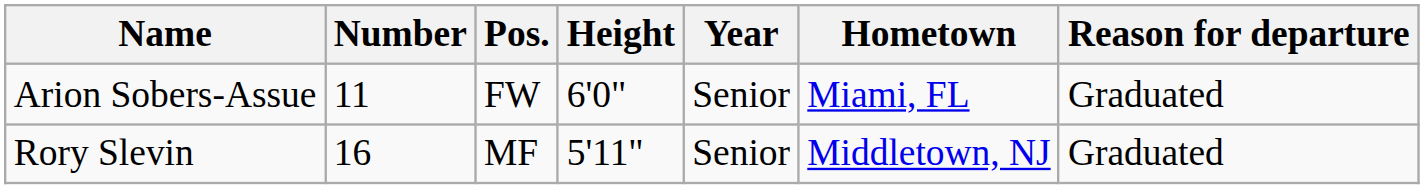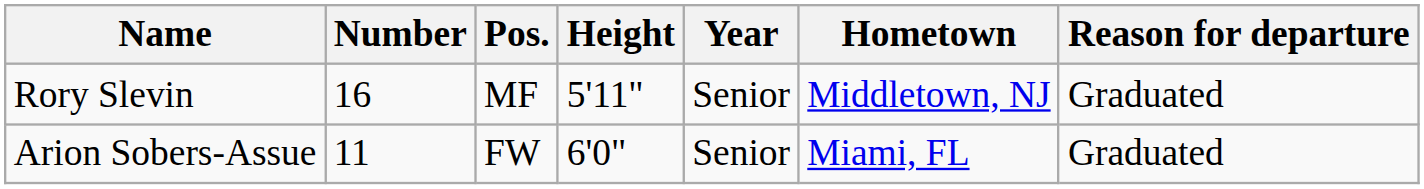rows swapped: Arion Sobers-Assue <-> Rory Slevin
